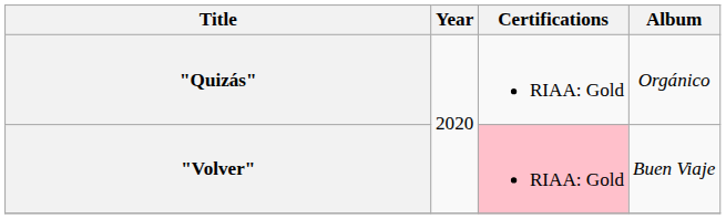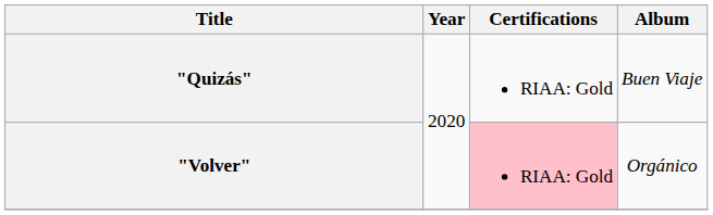"Quizás" | Album: Orgánico -> Buen Viaje
"Volver" | Album: Buen Viaje -> Orgánico
